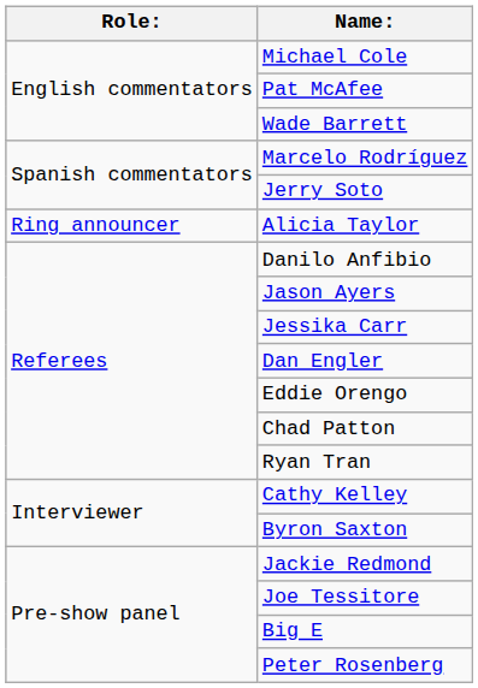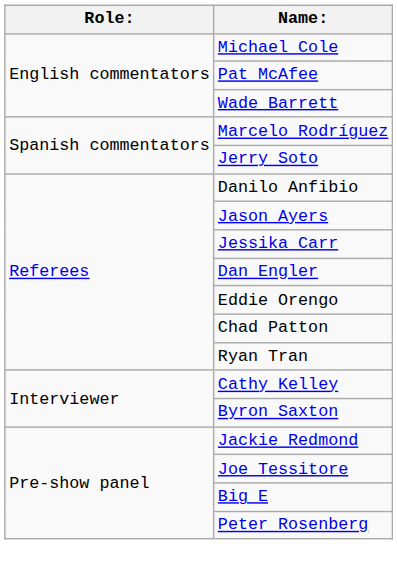- row: Ring announcer | Alicia Taylor
